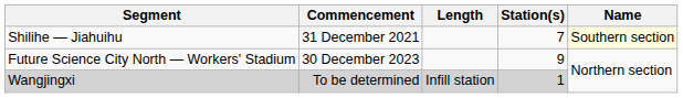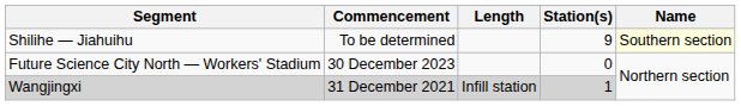Shilihe — Jiahuihu | Commencement: 31 December 2021 -> To be determined
Shilihe — Jiahuihu | Station(s): 7 -> 9
Future Science City North — Workers' Stadium | Station(s): 9 -> 0
Wangjingxi | Commencement: To be determined -> 31 December 2021
